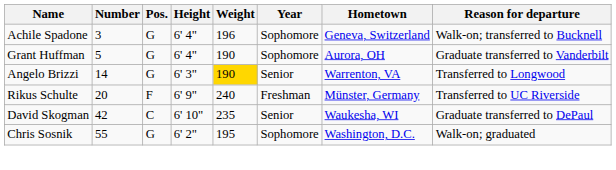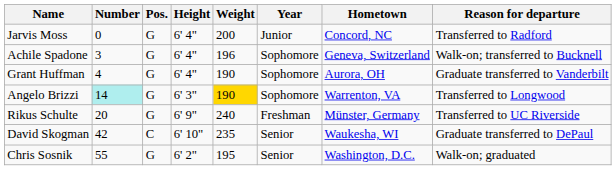+ row: Jarvis Moss | 0 | G | 6' 4" | 200 | Junior | Concord, NC | Transferred to Radford
Grant Huffman | Number: 5 -> 4
Angelo Brizzi | Number: no background -> paleturquoise background
Angelo Brizzi | Year: Senior -> Sophomore
Rikus Schulte | Pos.: F -> G
Chris Sosnik | Year: Sophomore -> Senior
